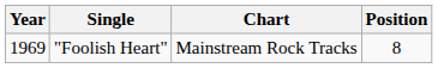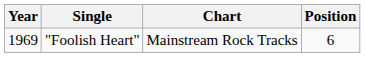"Foolish Heart" | Position: 8 -> 6
